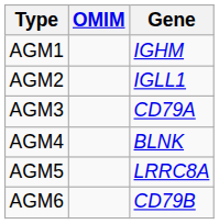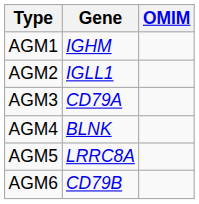columns swapped: OMIM <-> Gene
